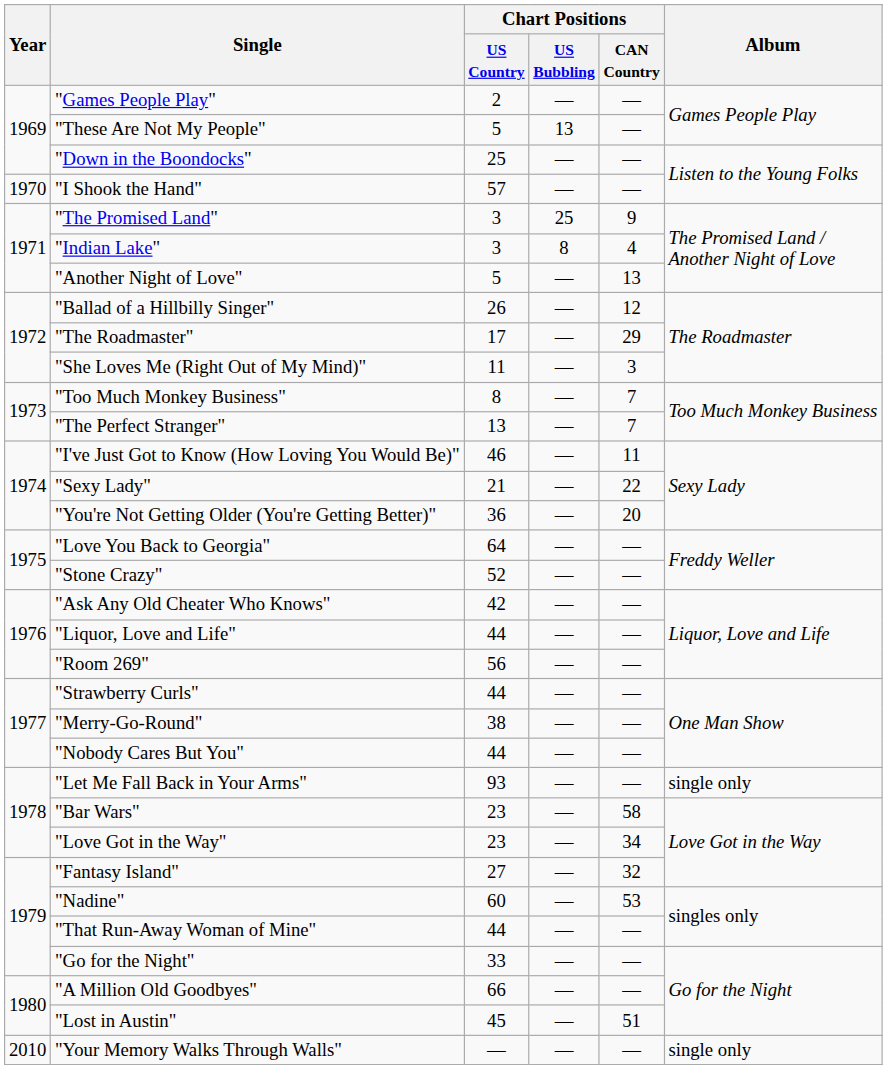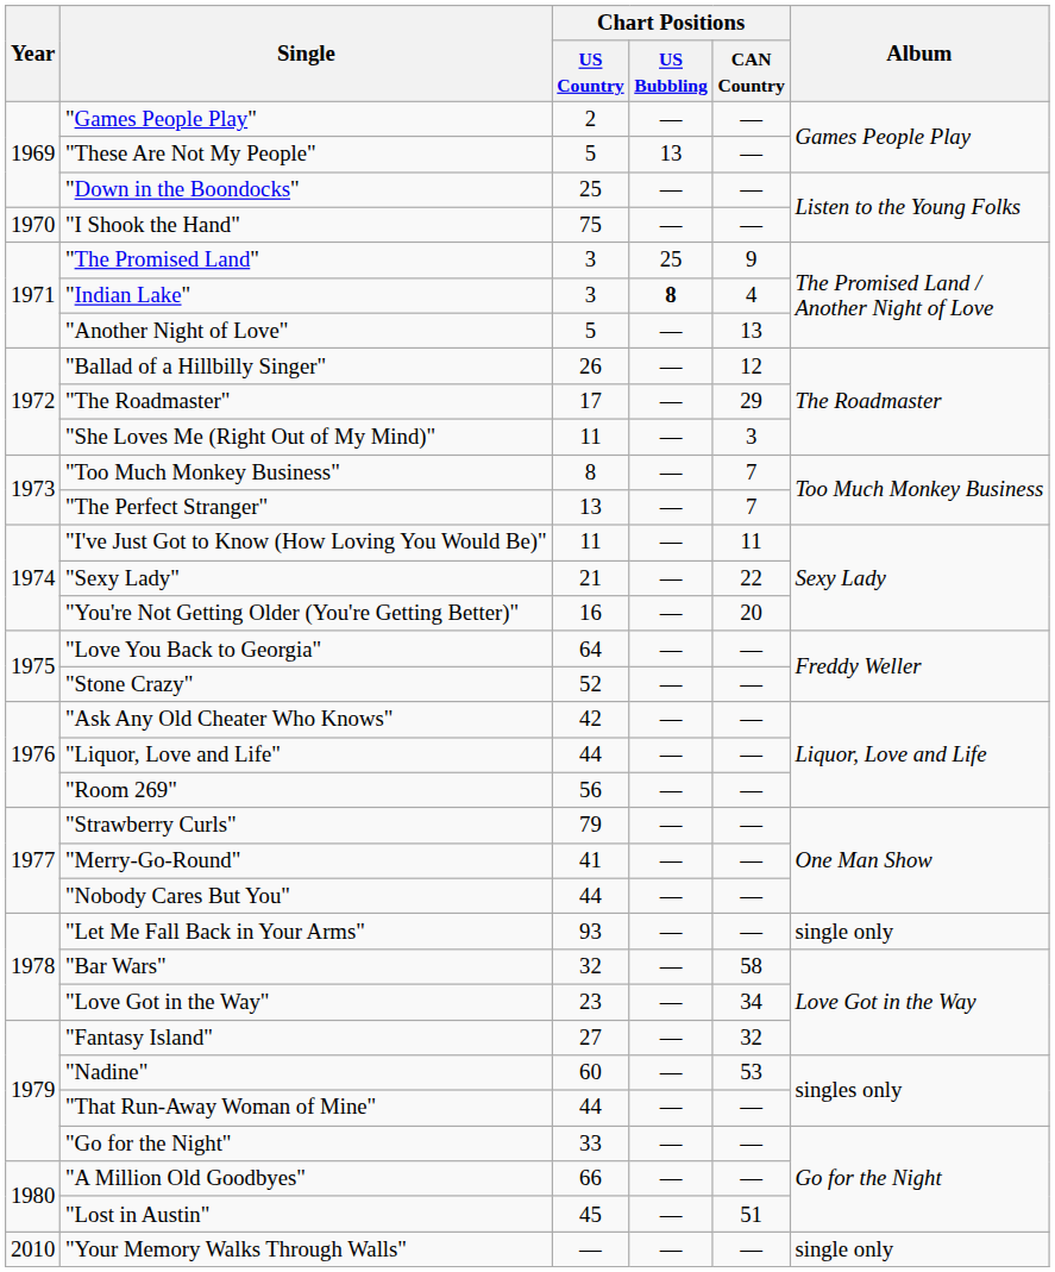"I Shook the Hand" | Chart Positions / US Country: 57 -> 75
"Indian Lake" | Chart Positions / US Bubbling: normal -> bold
"I've Just Got to Know (How Loving You Would Be)" | Chart Positions / US Country: 46 -> 11
"You're Not Getting Older (You're Getting Better)" | Chart Positions / US Country: 36 -> 16
"Strawberry Curls" | Chart Positions / US Country: 44 -> 79
"Merry-Go-Round" | Chart Positions / US Country: 38 -> 41
"Bar Wars" | Chart Positions / US Country: 23 -> 32
